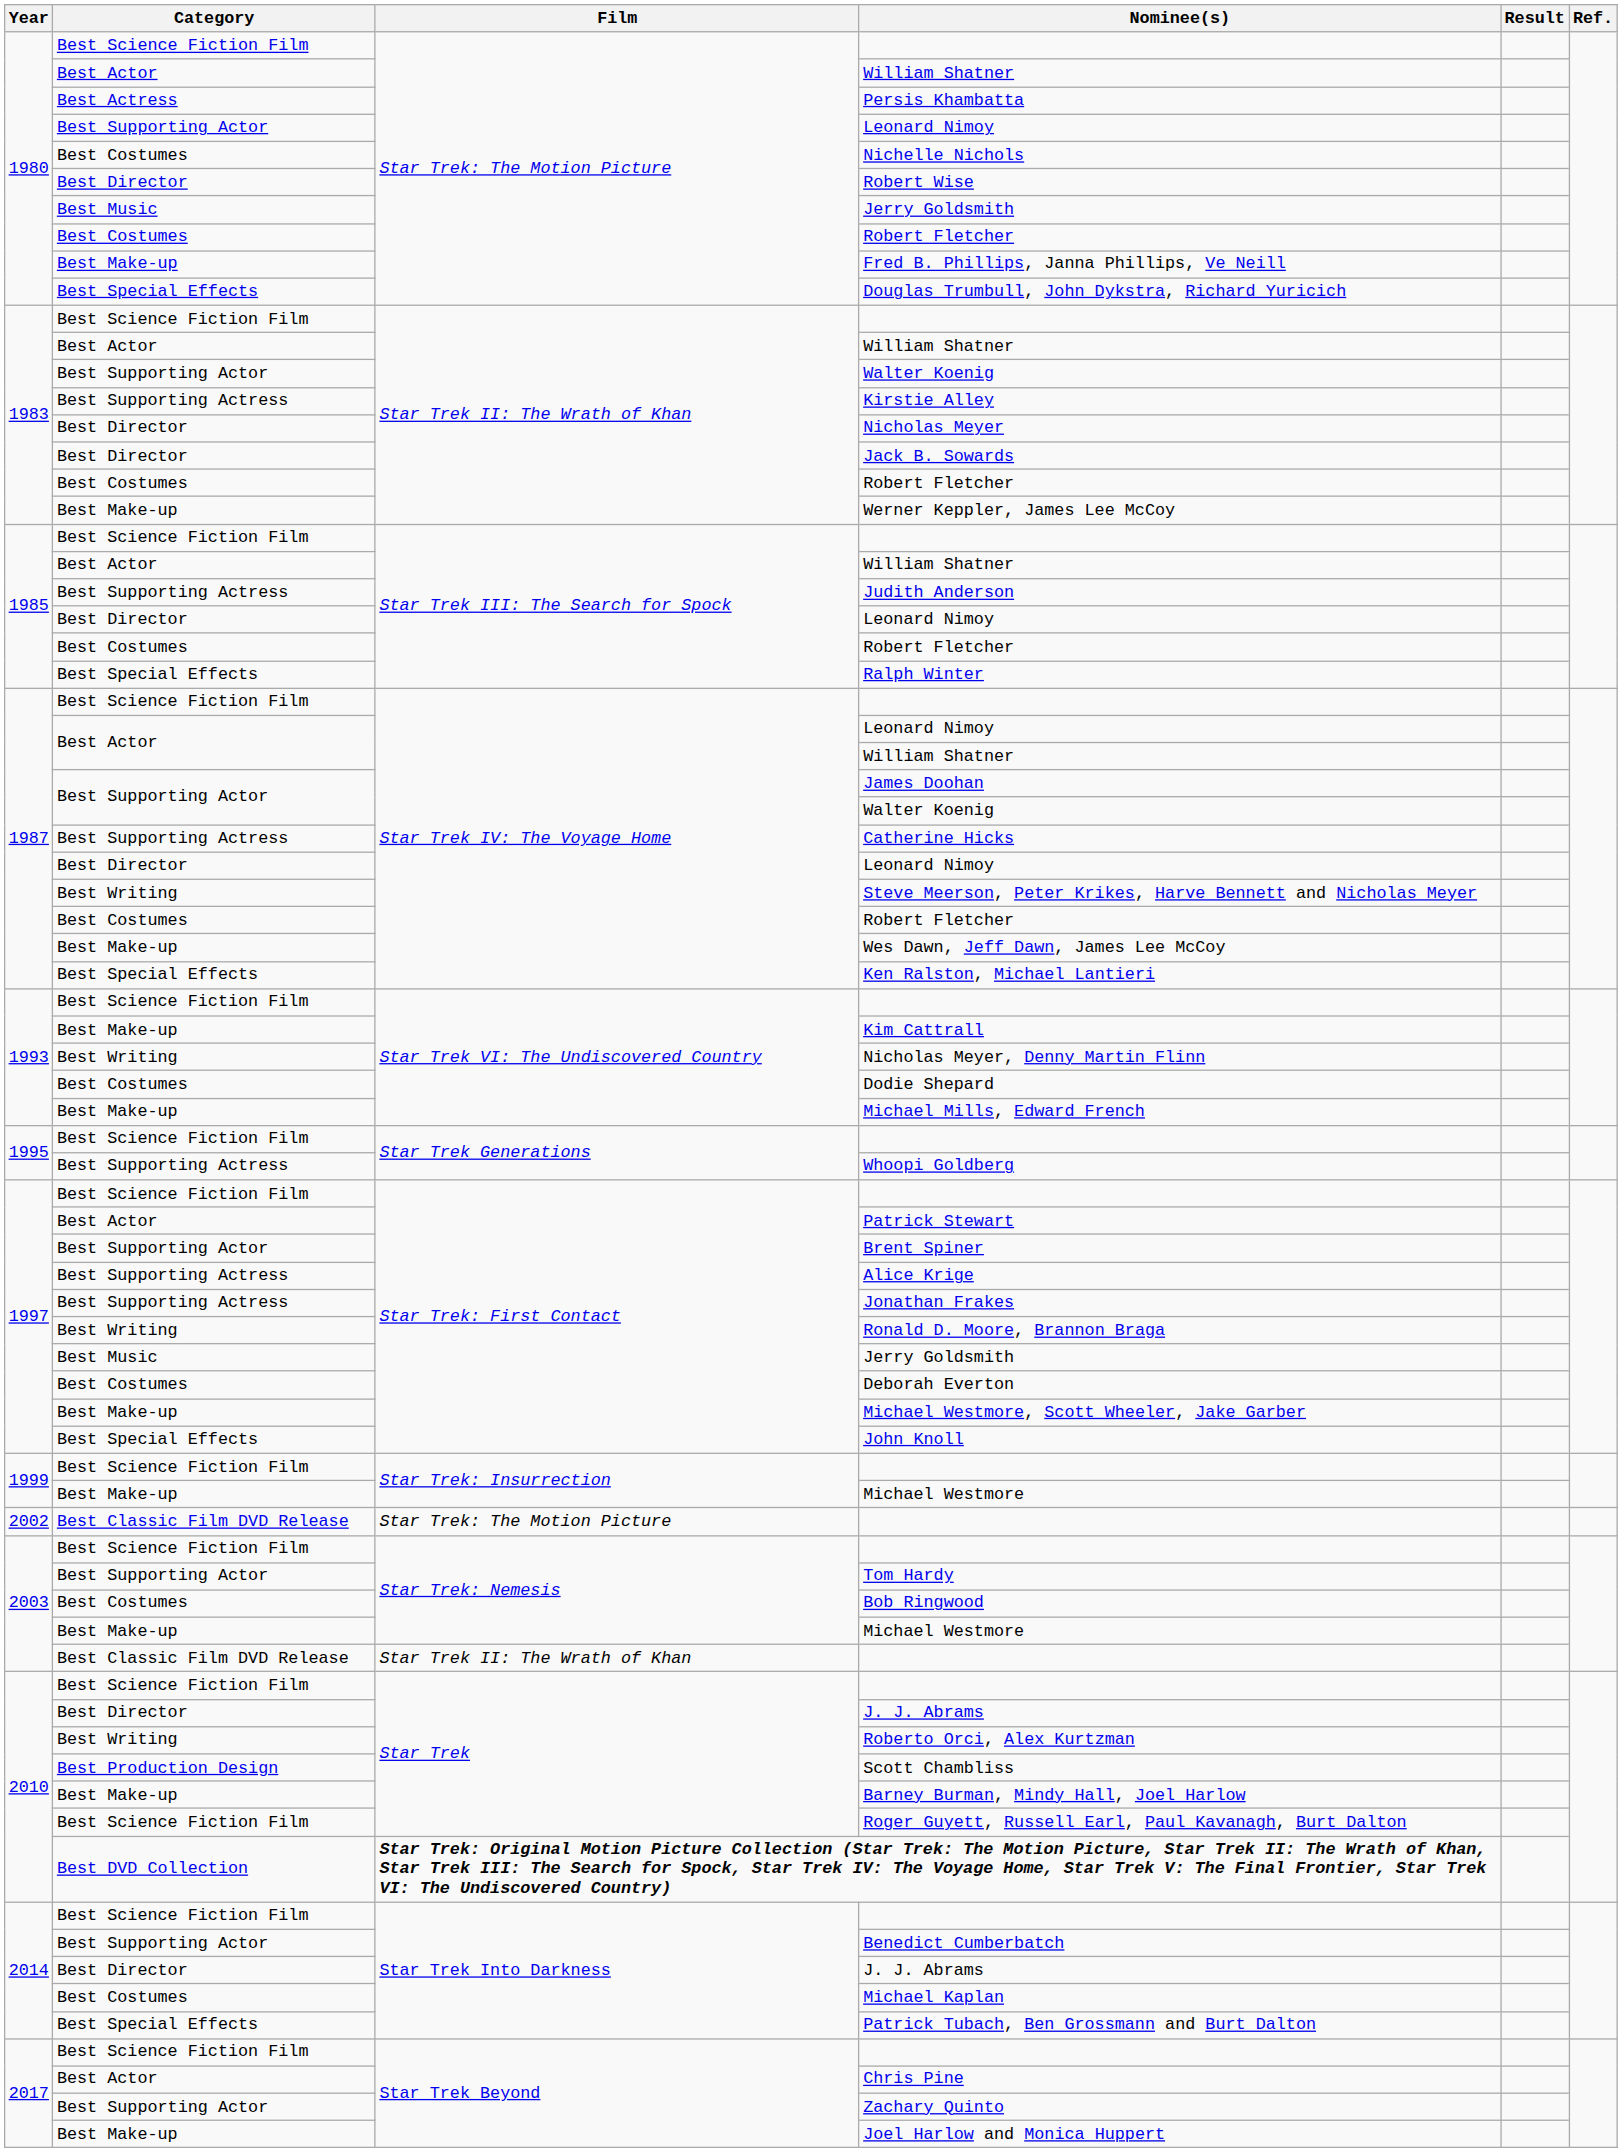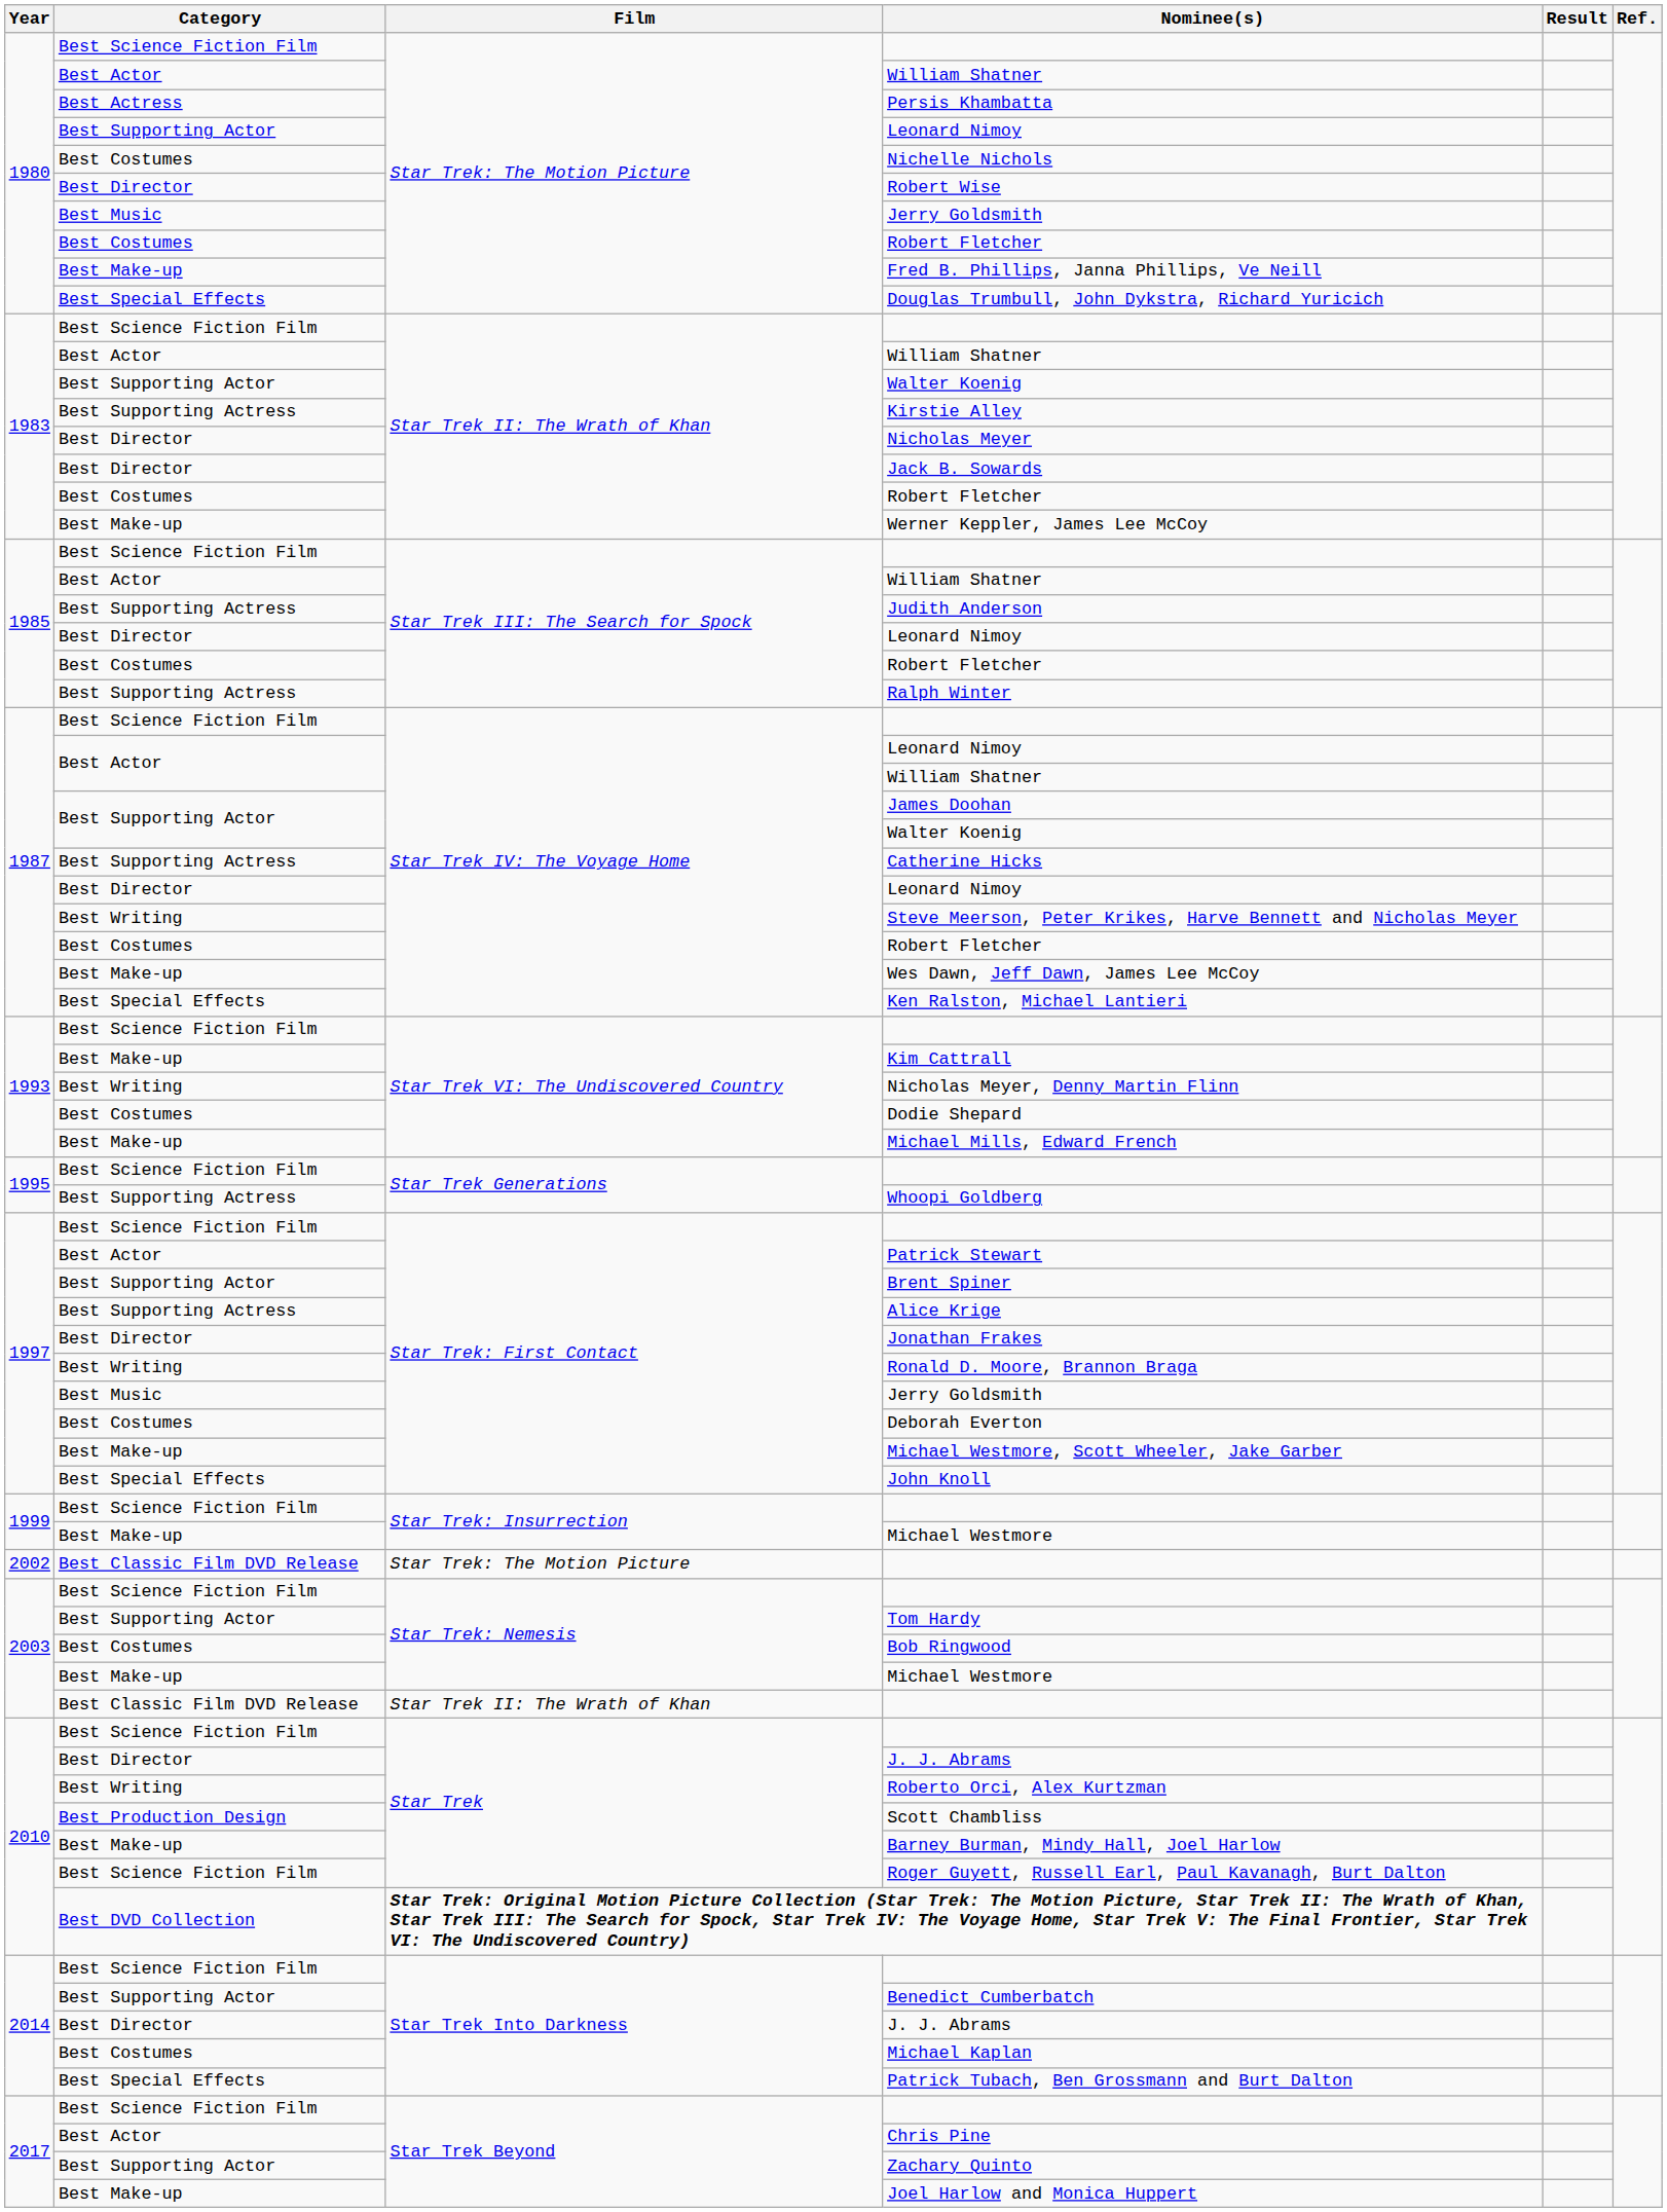Ralph Winter | Category: Best Special Effects -> Best Supporting Actress
Jonathan Frakes | Category: Best Supporting Actress -> Best Director
